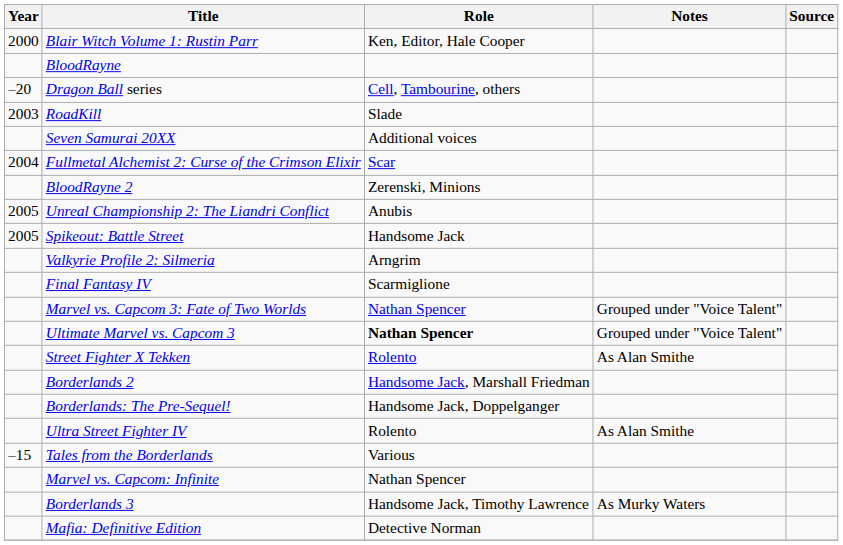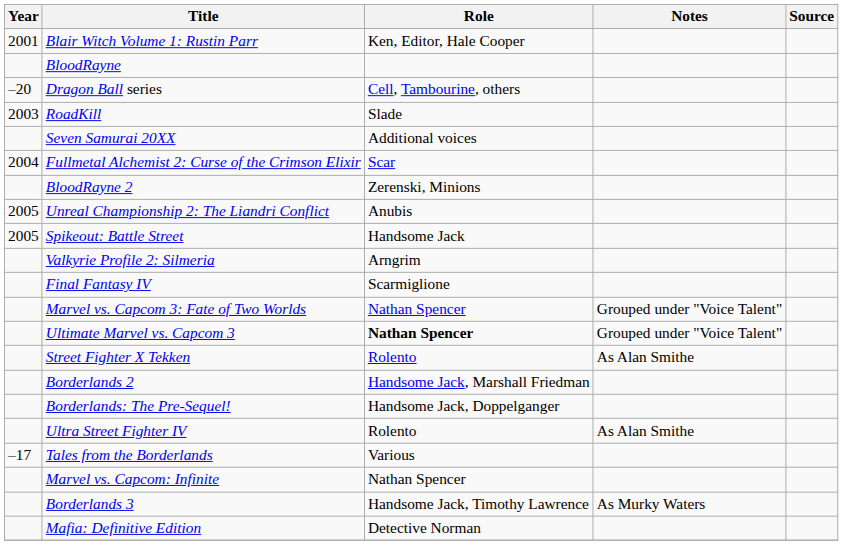Blair Witch Volume 1: Rustin Parr | Year: 2000 -> 2001
Tales from the Borderlands | Year: –15 -> –17
